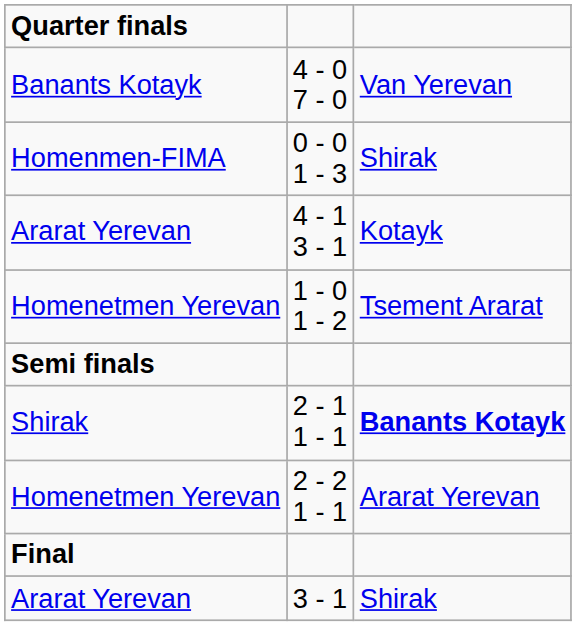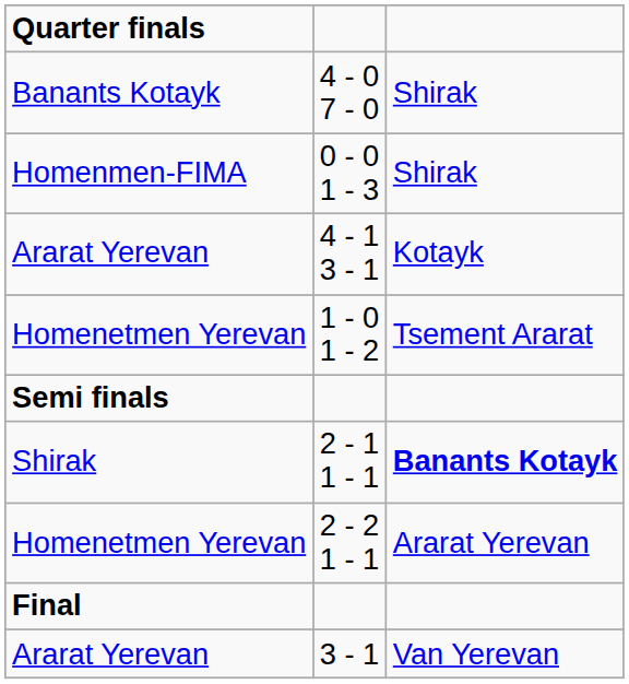4 - 0 7 - 0 | column 3: Van Yerevan -> Shirak
3 - 1 | column 3: Shirak -> Van Yerevan
